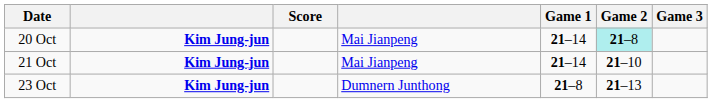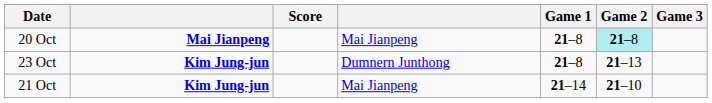20 Oct | column 2: Kim Jung-jun -> Mai Jianpeng
20 Oct | Game 1: 21–14 -> 21–8
rows swapped: 21 Oct <-> 23 Oct
